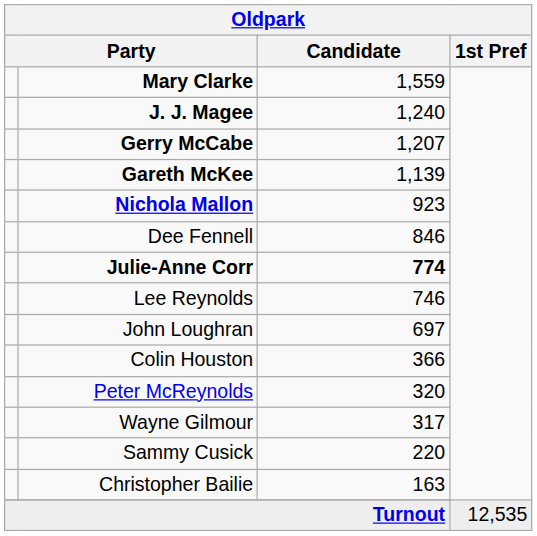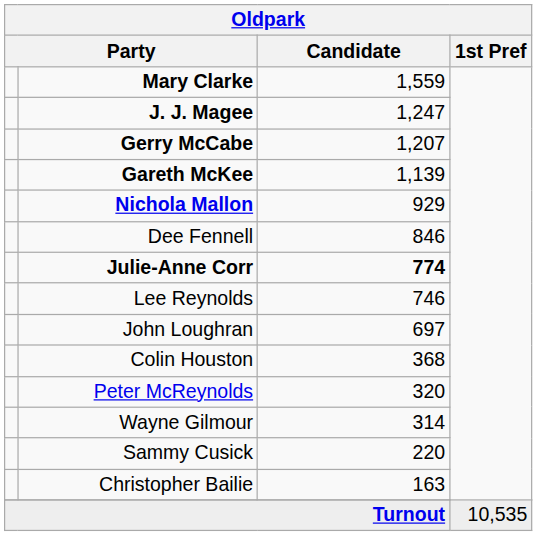J. J. Magee | Candidate: 1,240 -> 1,247
Nichola Mallon | Candidate: 923 -> 929
Colin Houston | Candidate: 366 -> 368
Wayne Gilmour | Candidate: 317 -> 314
Turnout | 1st Pref: 12,535 -> 10,535
